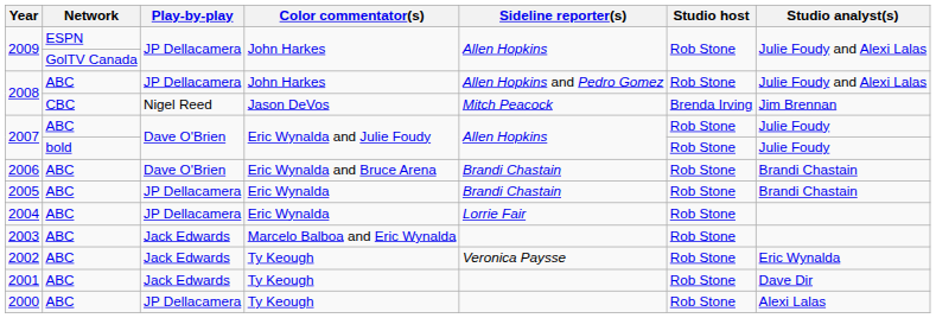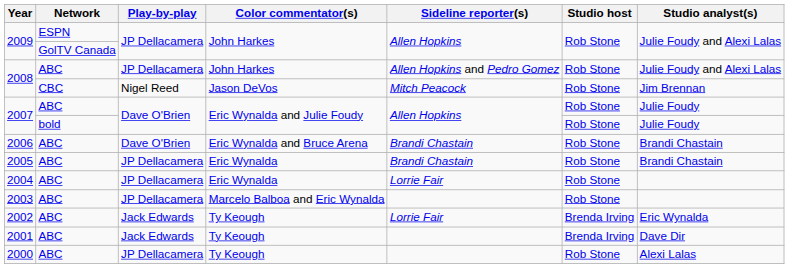2008 / CBC | Studio host: Brenda Irving -> Rob Stone
2003 | Play-by-play: Jack Edwards -> JP Dellacamera
2002 | Sideline reporter(s): Veronica Paysse -> Lorrie Fair
2002 | Studio host: Rob Stone -> Brenda Irving
2001 | Studio host: Rob Stone -> Brenda Irving
